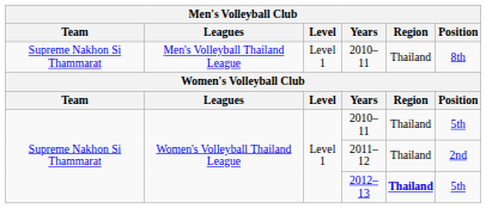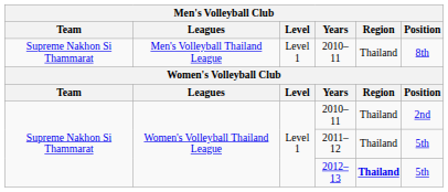Women's Volleyball Thailand League / 2010–11 | Position: 5th -> 2nd
2011–12 | Position: 2nd -> 5th
